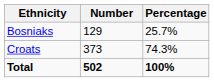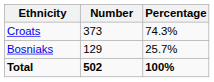rows swapped: Croats <-> Bosniaks
